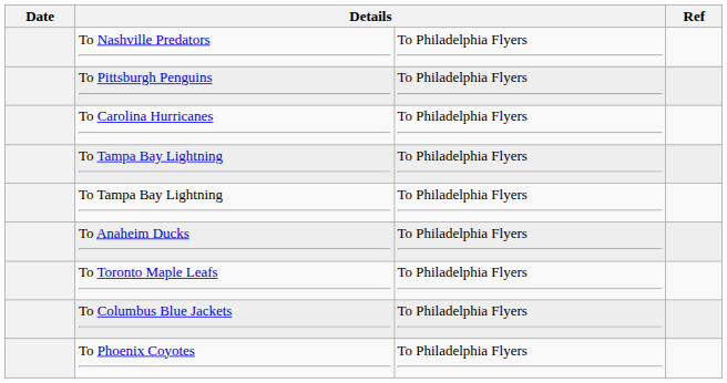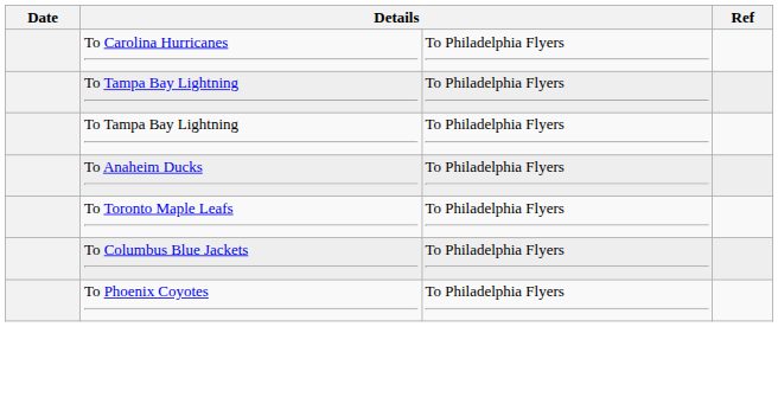- row: To Nashville Predators | To Philadelphia Flyers
- row: To Pittsburgh Penguins | To Philadelphia Flyers
